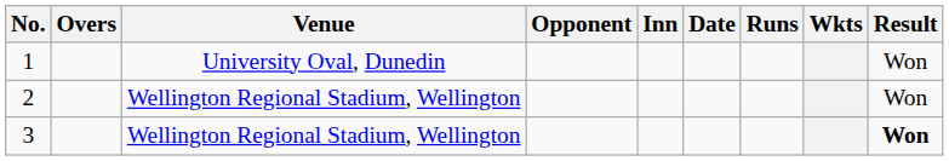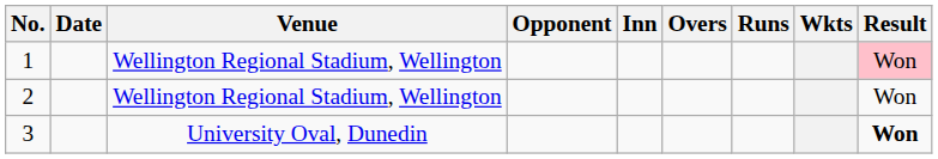columns swapped: Date <-> Overs
1 | Venue: University Oval, Dunedin -> Wellington Regional Stadium, Wellington
1 | Result: no background -> pink background
3 | Venue: Wellington Regional Stadium, Wellington -> University Oval, Dunedin
